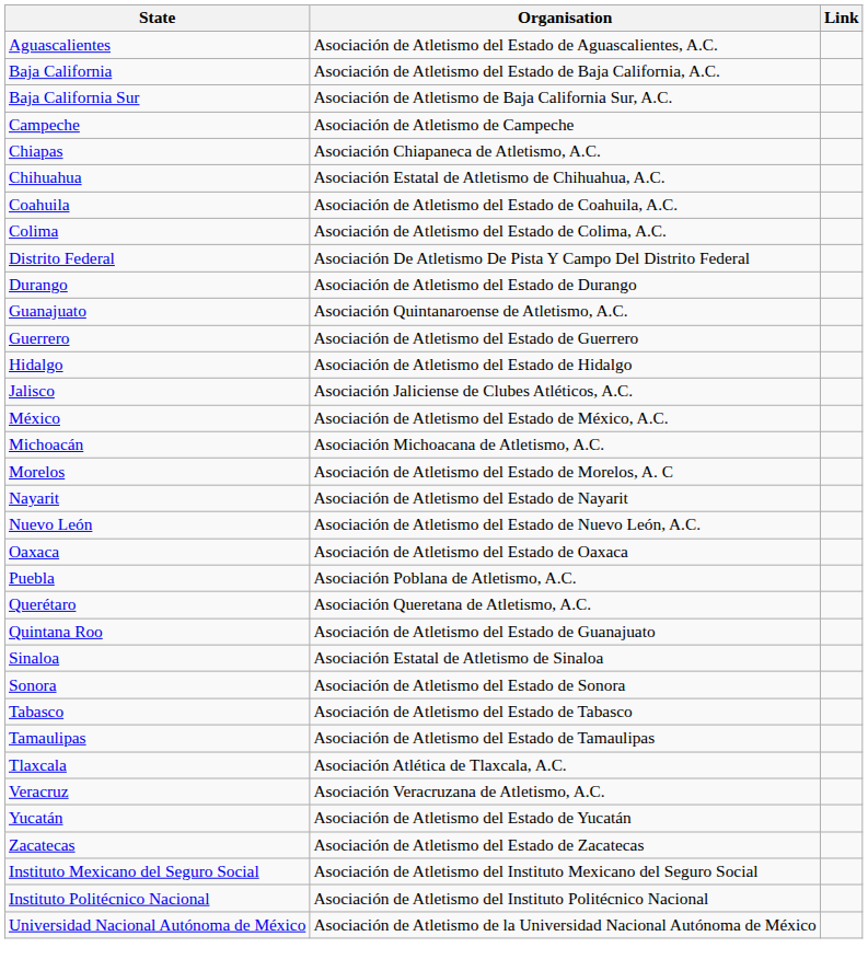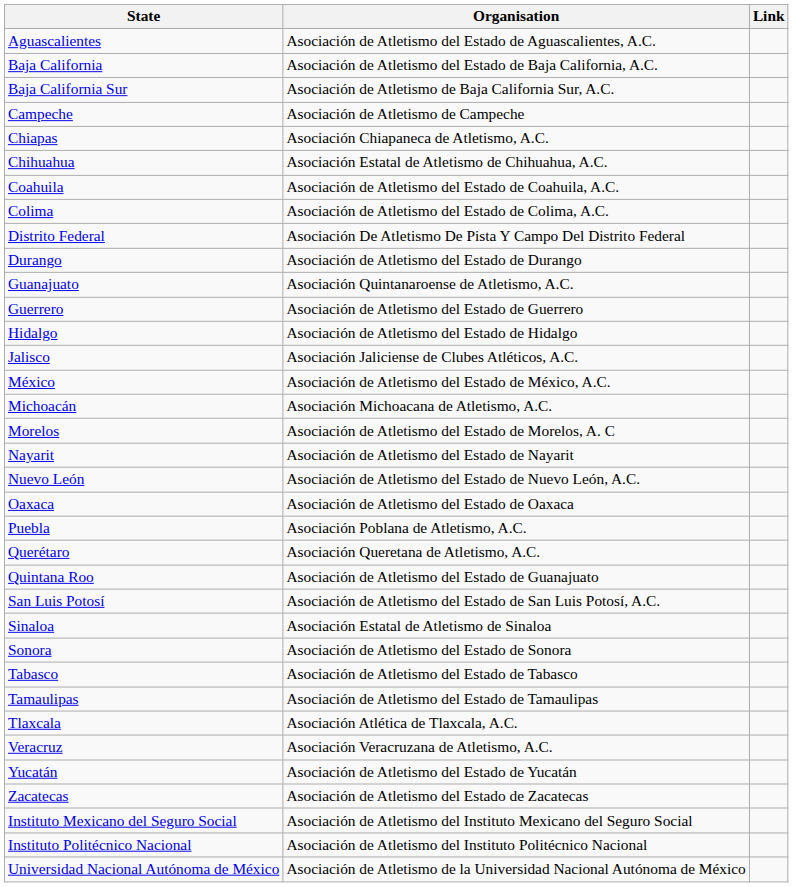+ row: San Luis Potosí | Asociación de Atletismo del Estado de San Luis Potosí, A.C.
